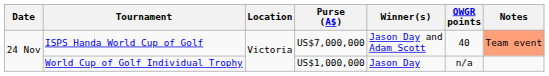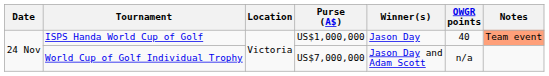ISPS Handa World Cup of Golf | Purse (A$): US$7,000,000 -> US$1,000,000
ISPS Handa World Cup of Golf | Winner(s): Jason Day and Adam Scott -> Jason Day
World Cup of Golf Individual Trophy | Purse (A$): US$1,000,000 -> US$7,000,000
World Cup of Golf Individual Trophy | Winner(s): Jason Day -> Jason Day and Adam Scott
